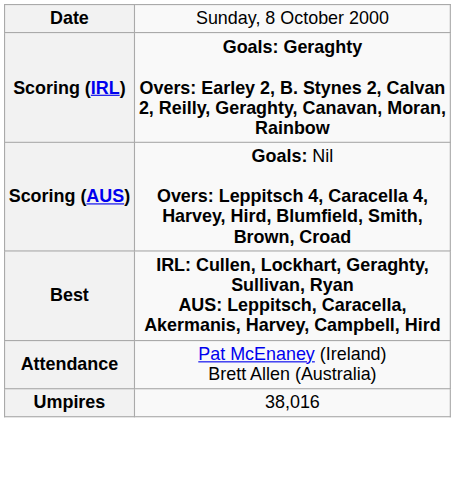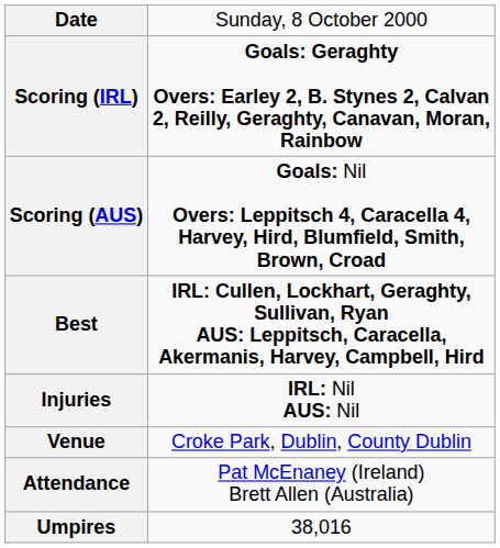+ row: Injuries | IRL: Nil AUS: Nil
+ row: Venue | Croke Park, Dublin, County Dublin
